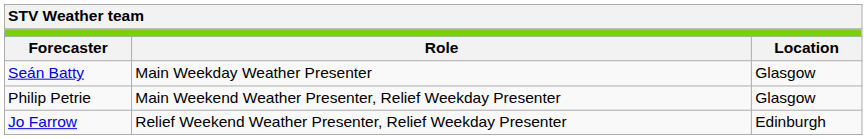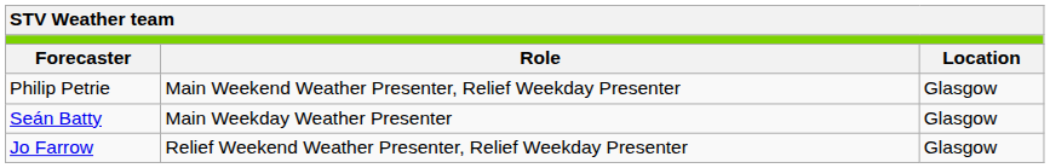rows swapped: Seán Batty <-> Philip Petrie
Jo Farrow | column 3: Edinburgh -> Glasgow
